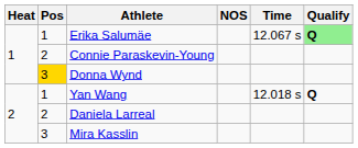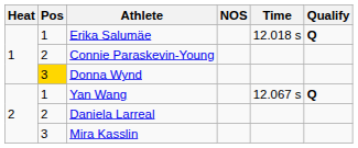Erika Salumäe | Time: 12.067 s -> 12.018 s
Erika Salumäe | Qualify: lightgreen background -> no background
Yan Wang | Time: 12.018 s -> 12.067 s
